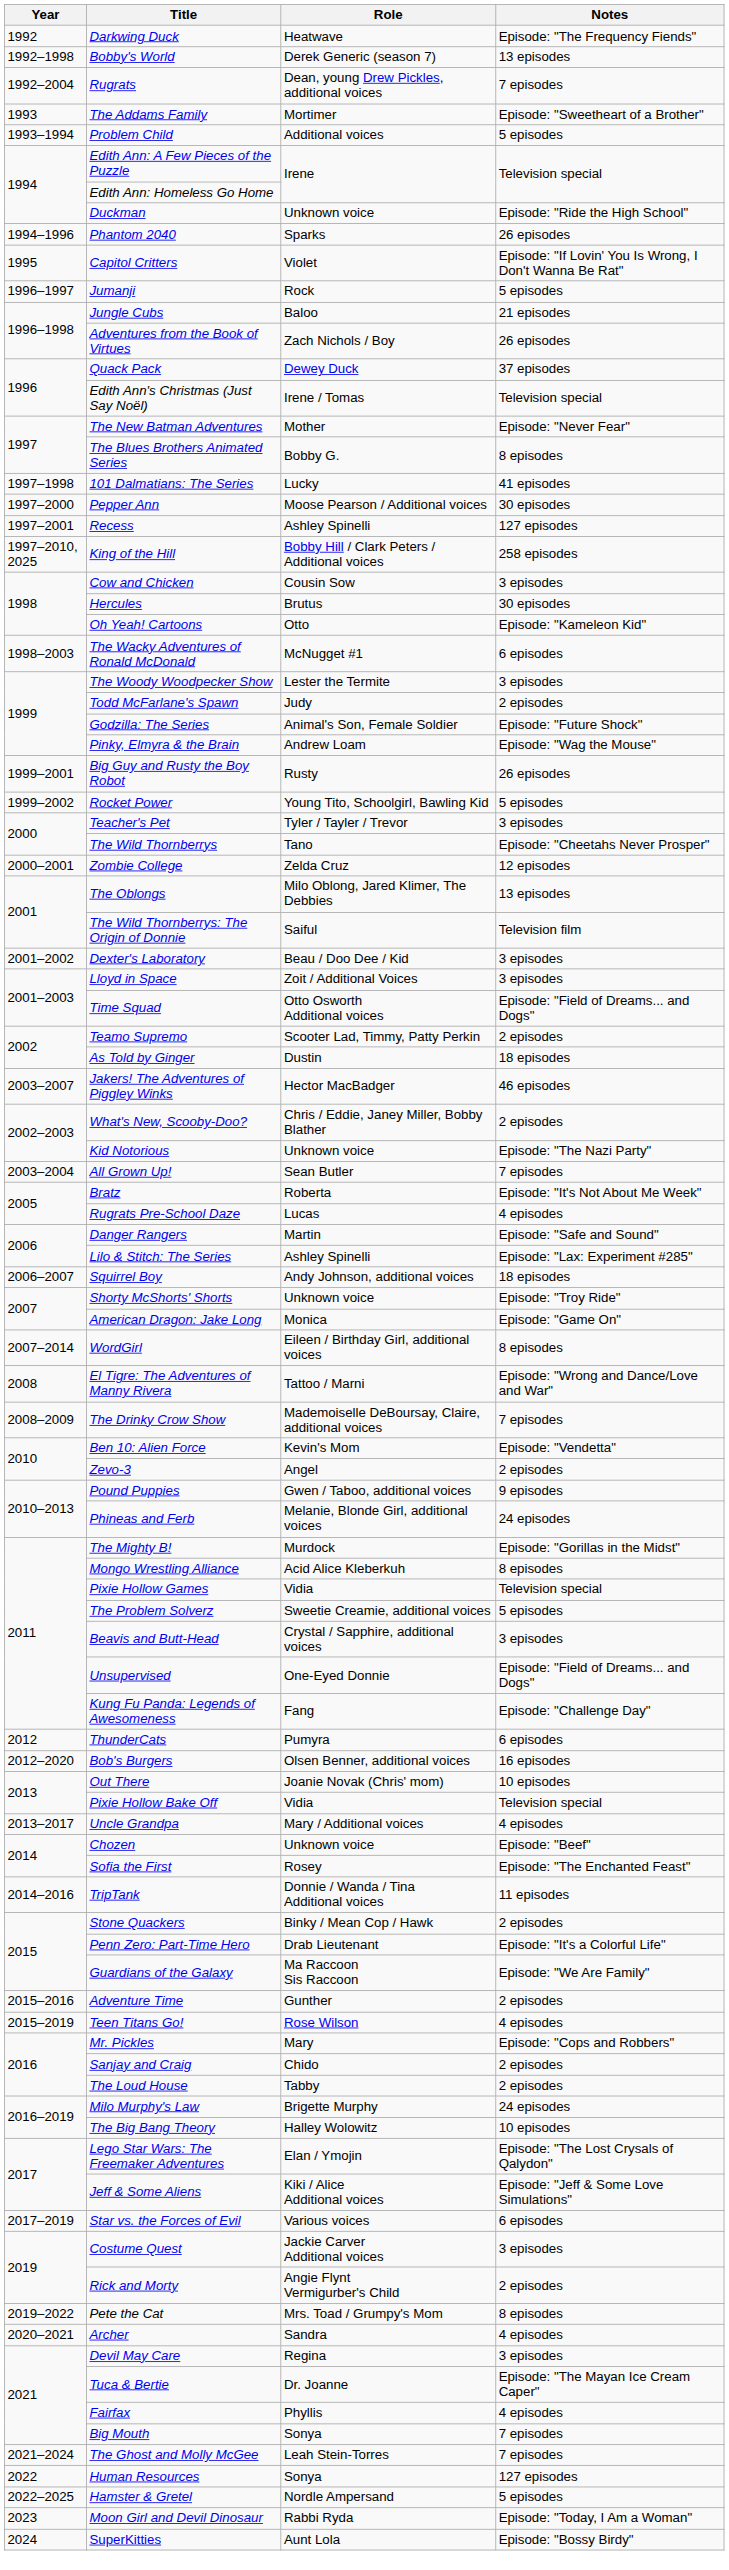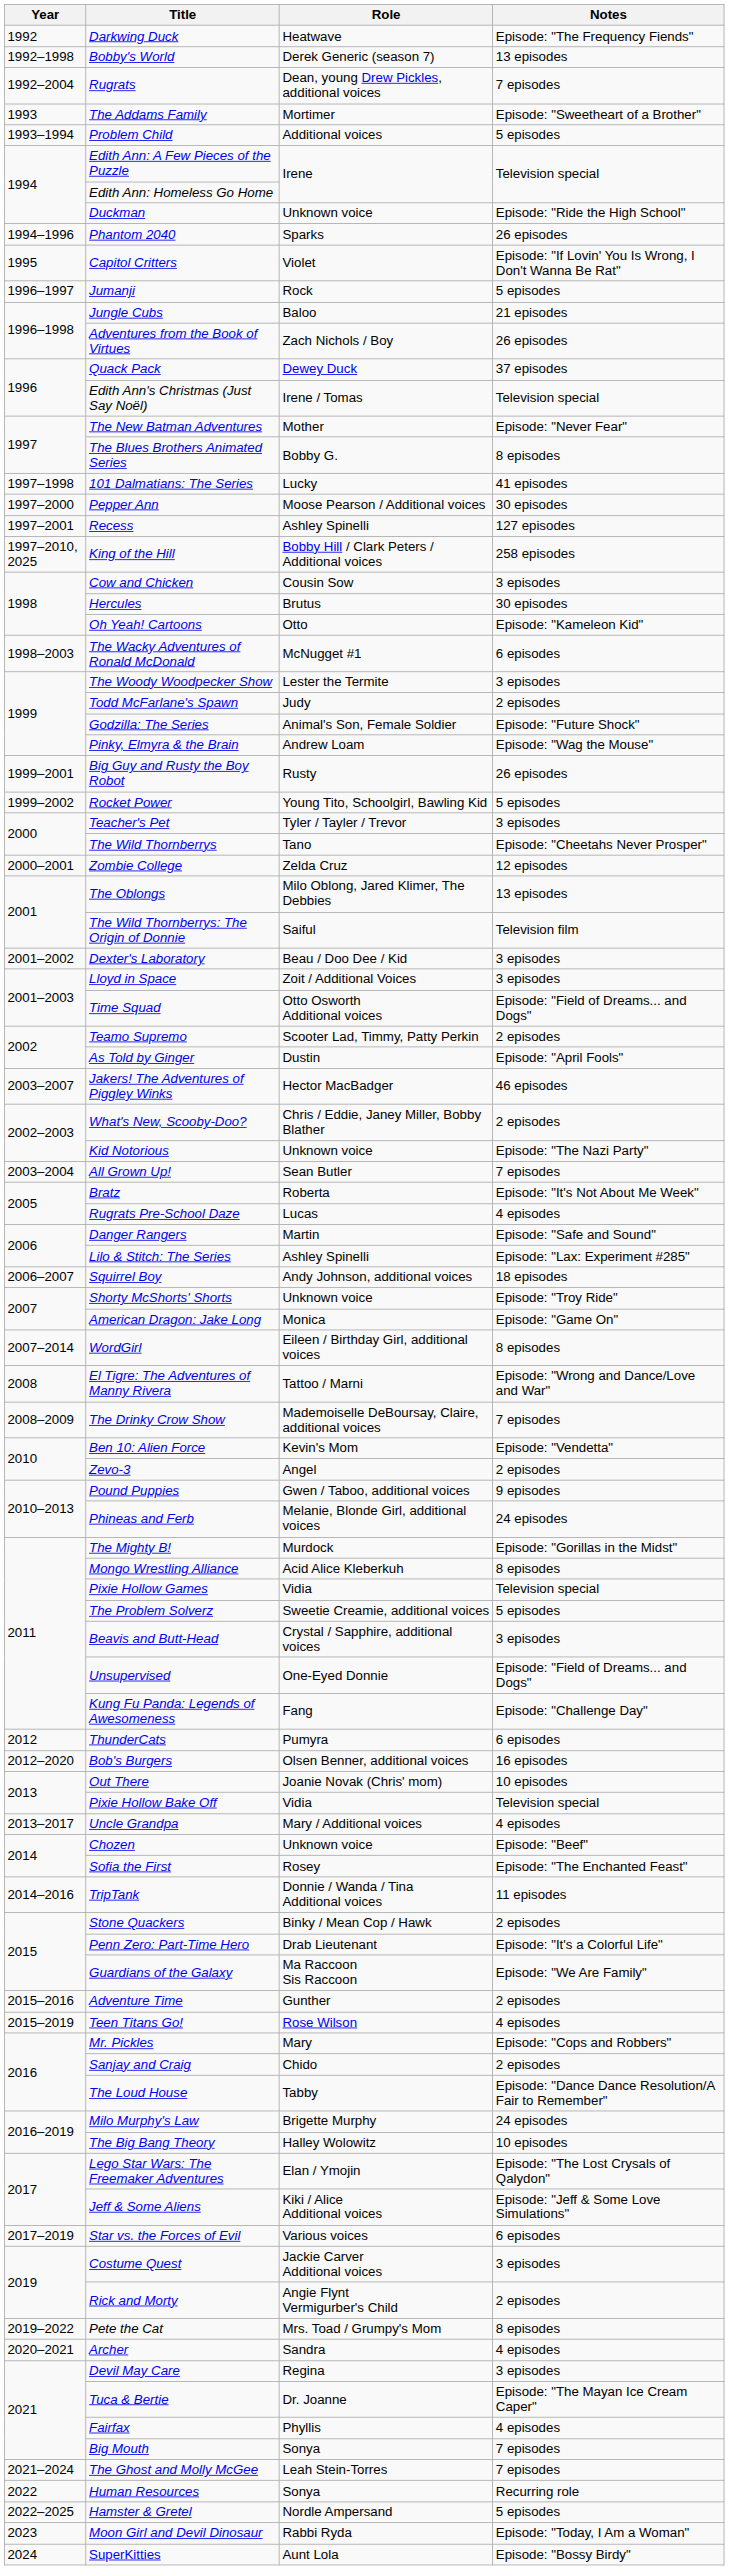As Told by Ginger | Notes: 18 episodes -> Episode: "April Fools"
The Loud House | Notes: 2 episodes -> Episode: "Dance Dance Resolution/A Fair to Remember"
Human Resources | Notes: 127 episodes -> Recurring role
